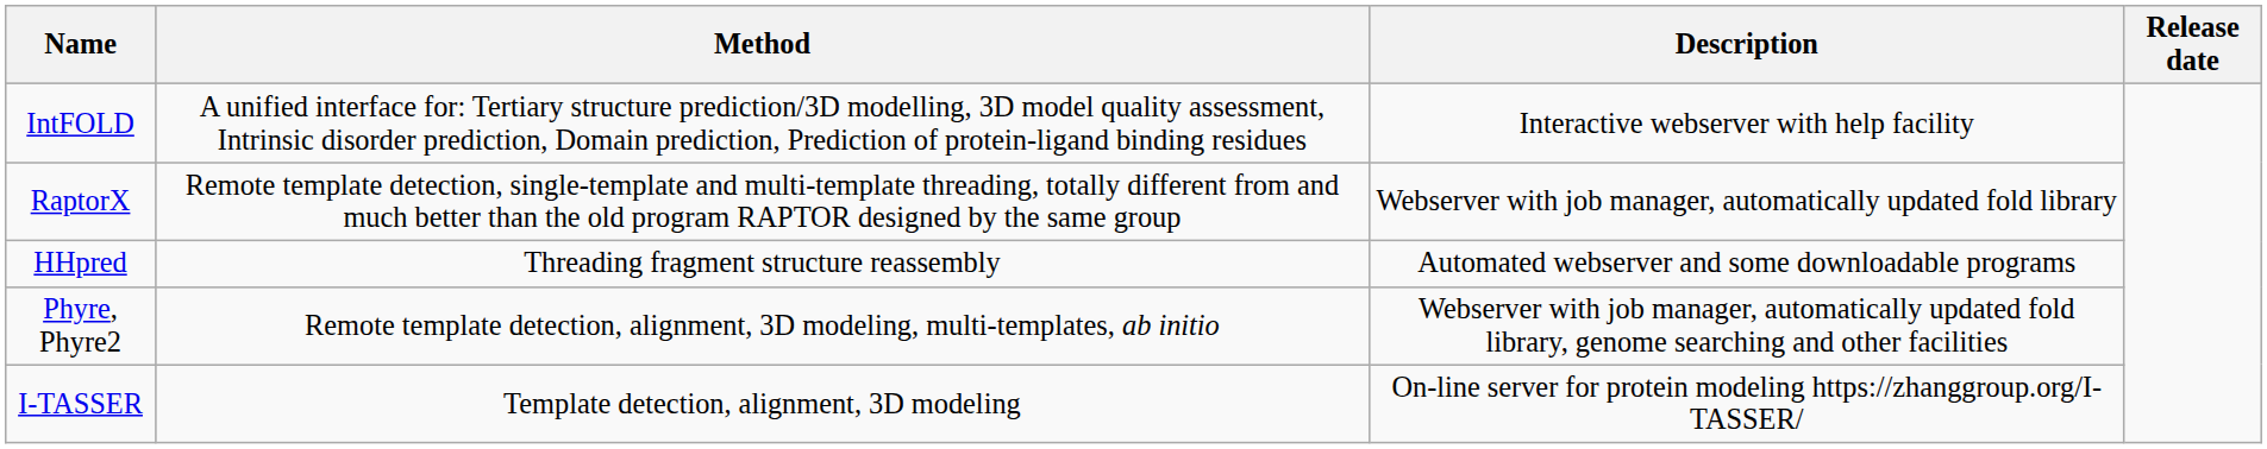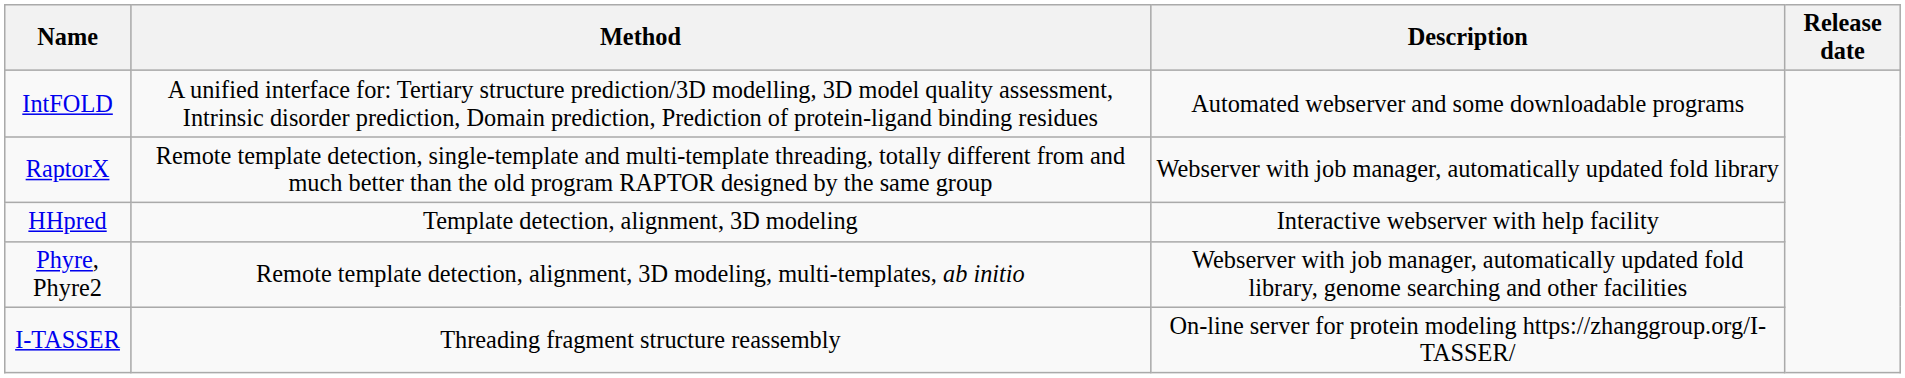IntFOLD | Description: Interactive webserver with help facility -> Automated webserver and some downloadable programs
HHpred | Method: Threading fragment structure reassembly -> Template detection, alignment, 3D modeling
HHpred | Description: Automated webserver and some downloadable programs -> Interactive webserver with help facility
I-TASSER | Method: Template detection, alignment, 3D modeling -> Threading fragment structure reassembly
